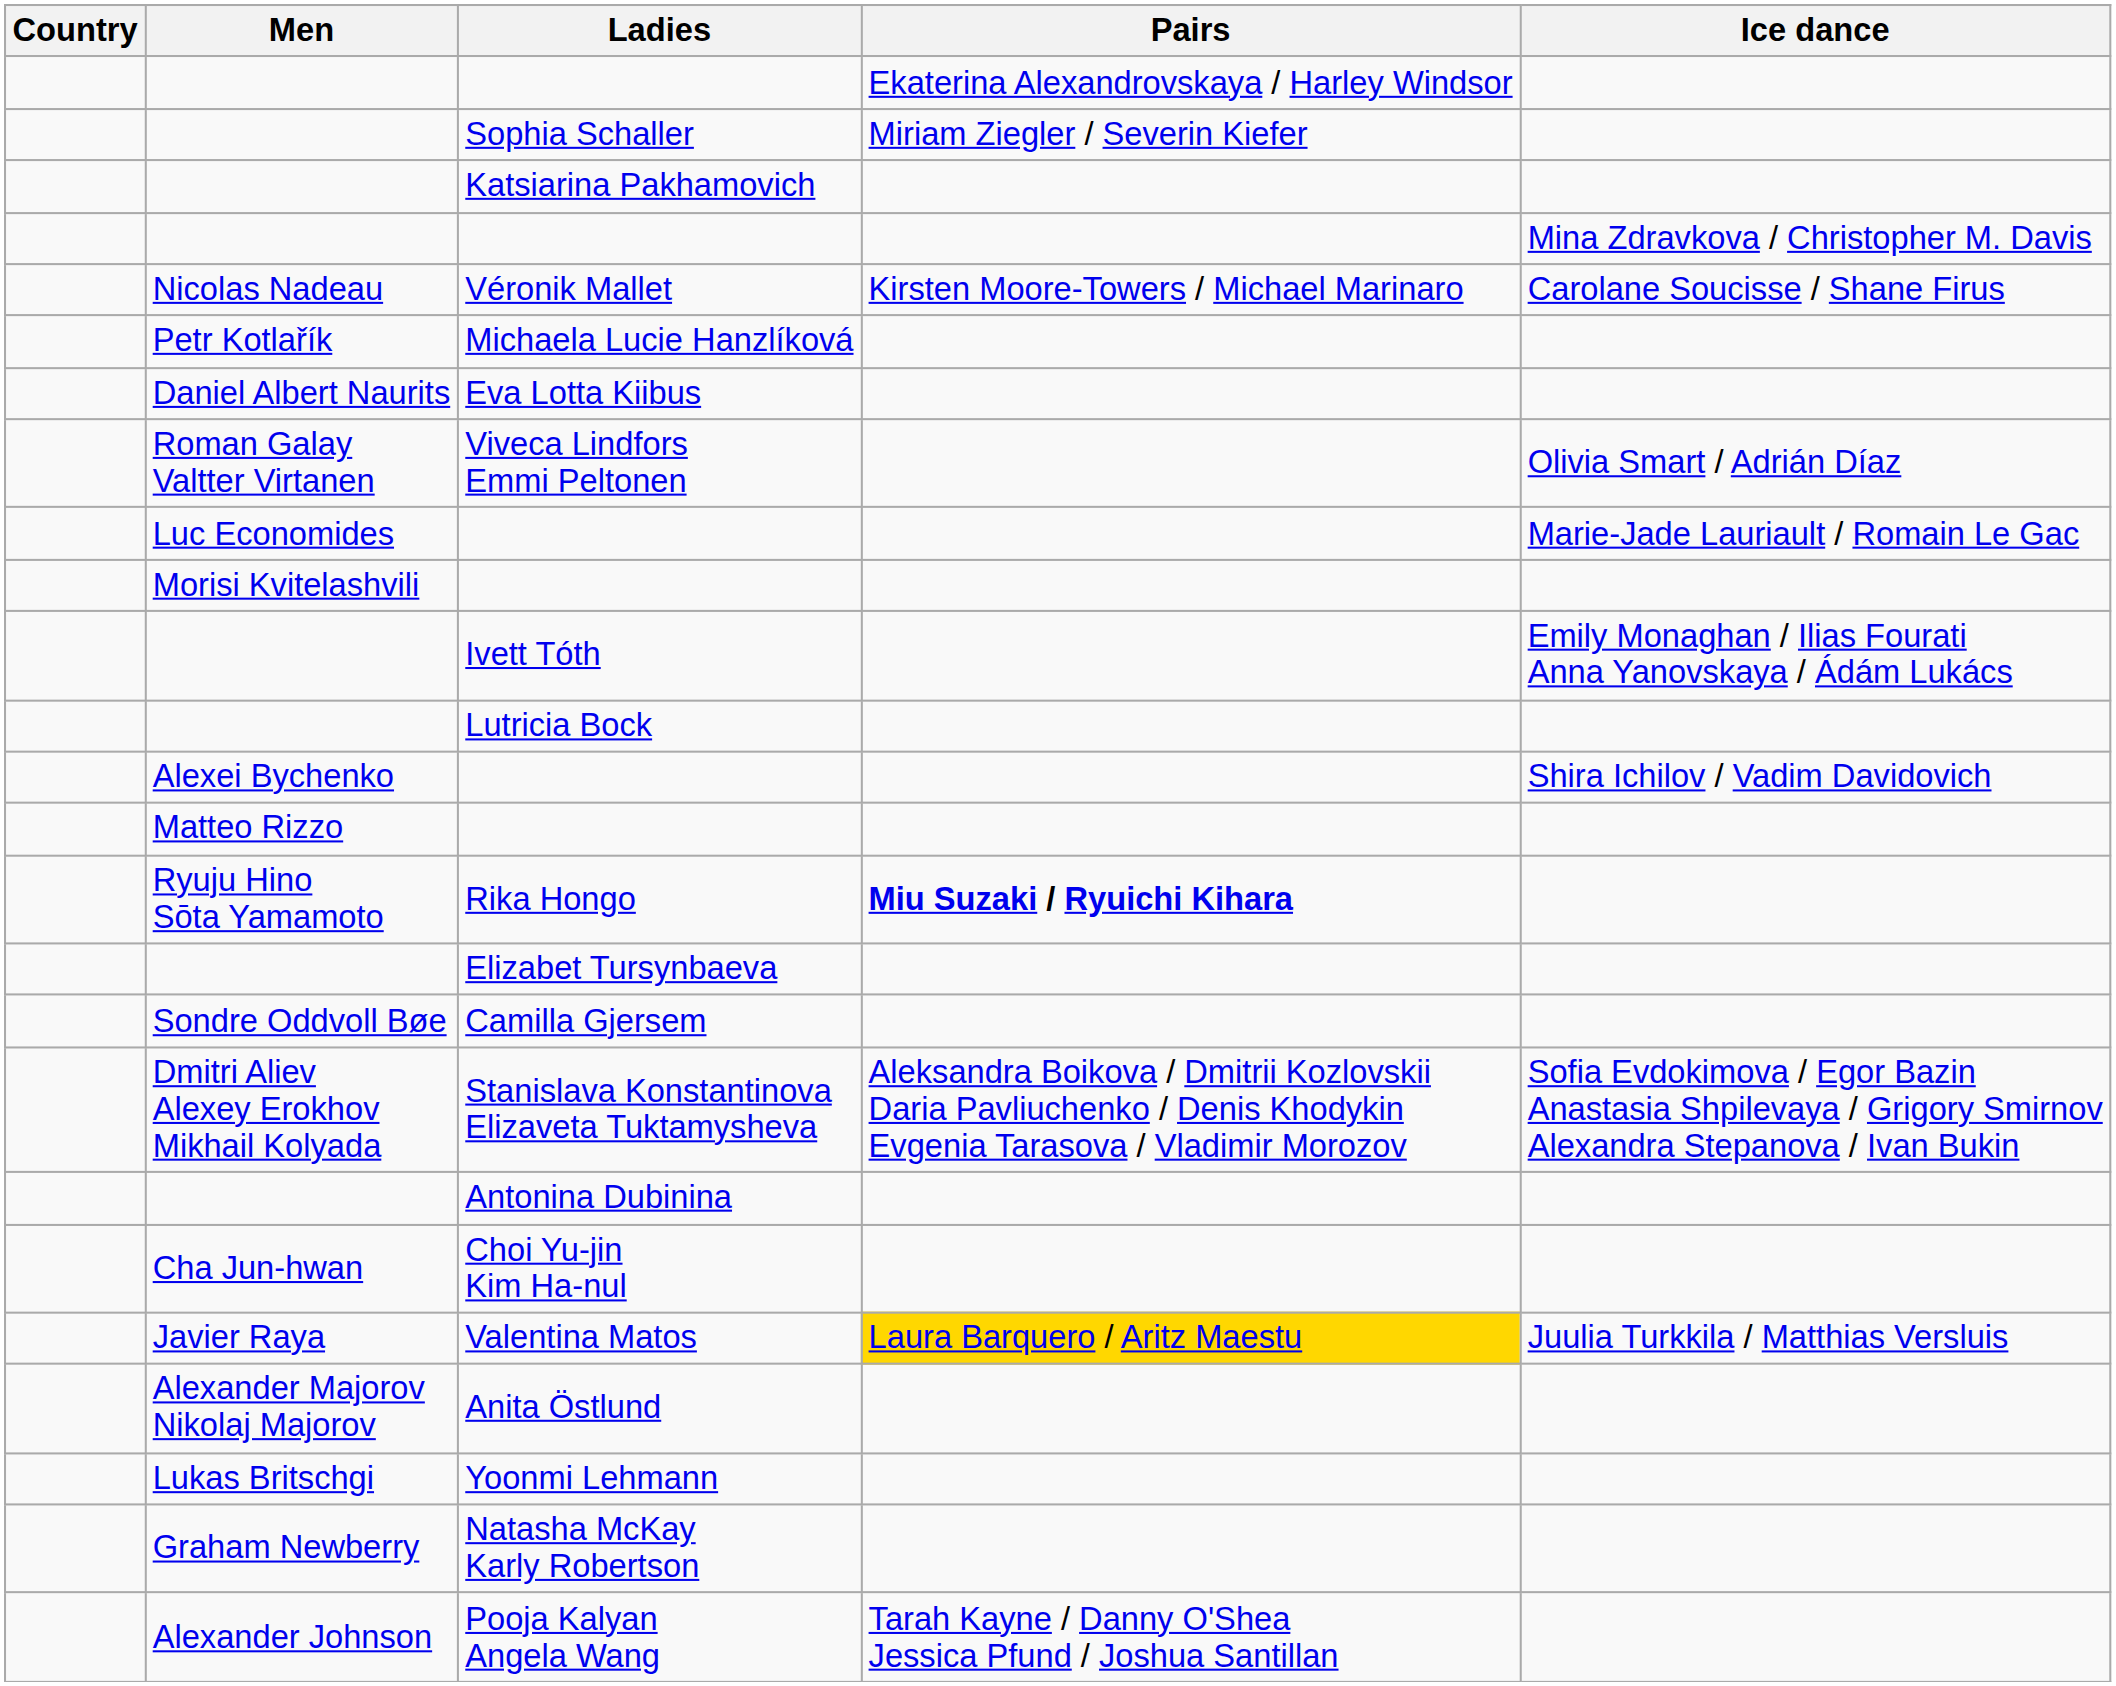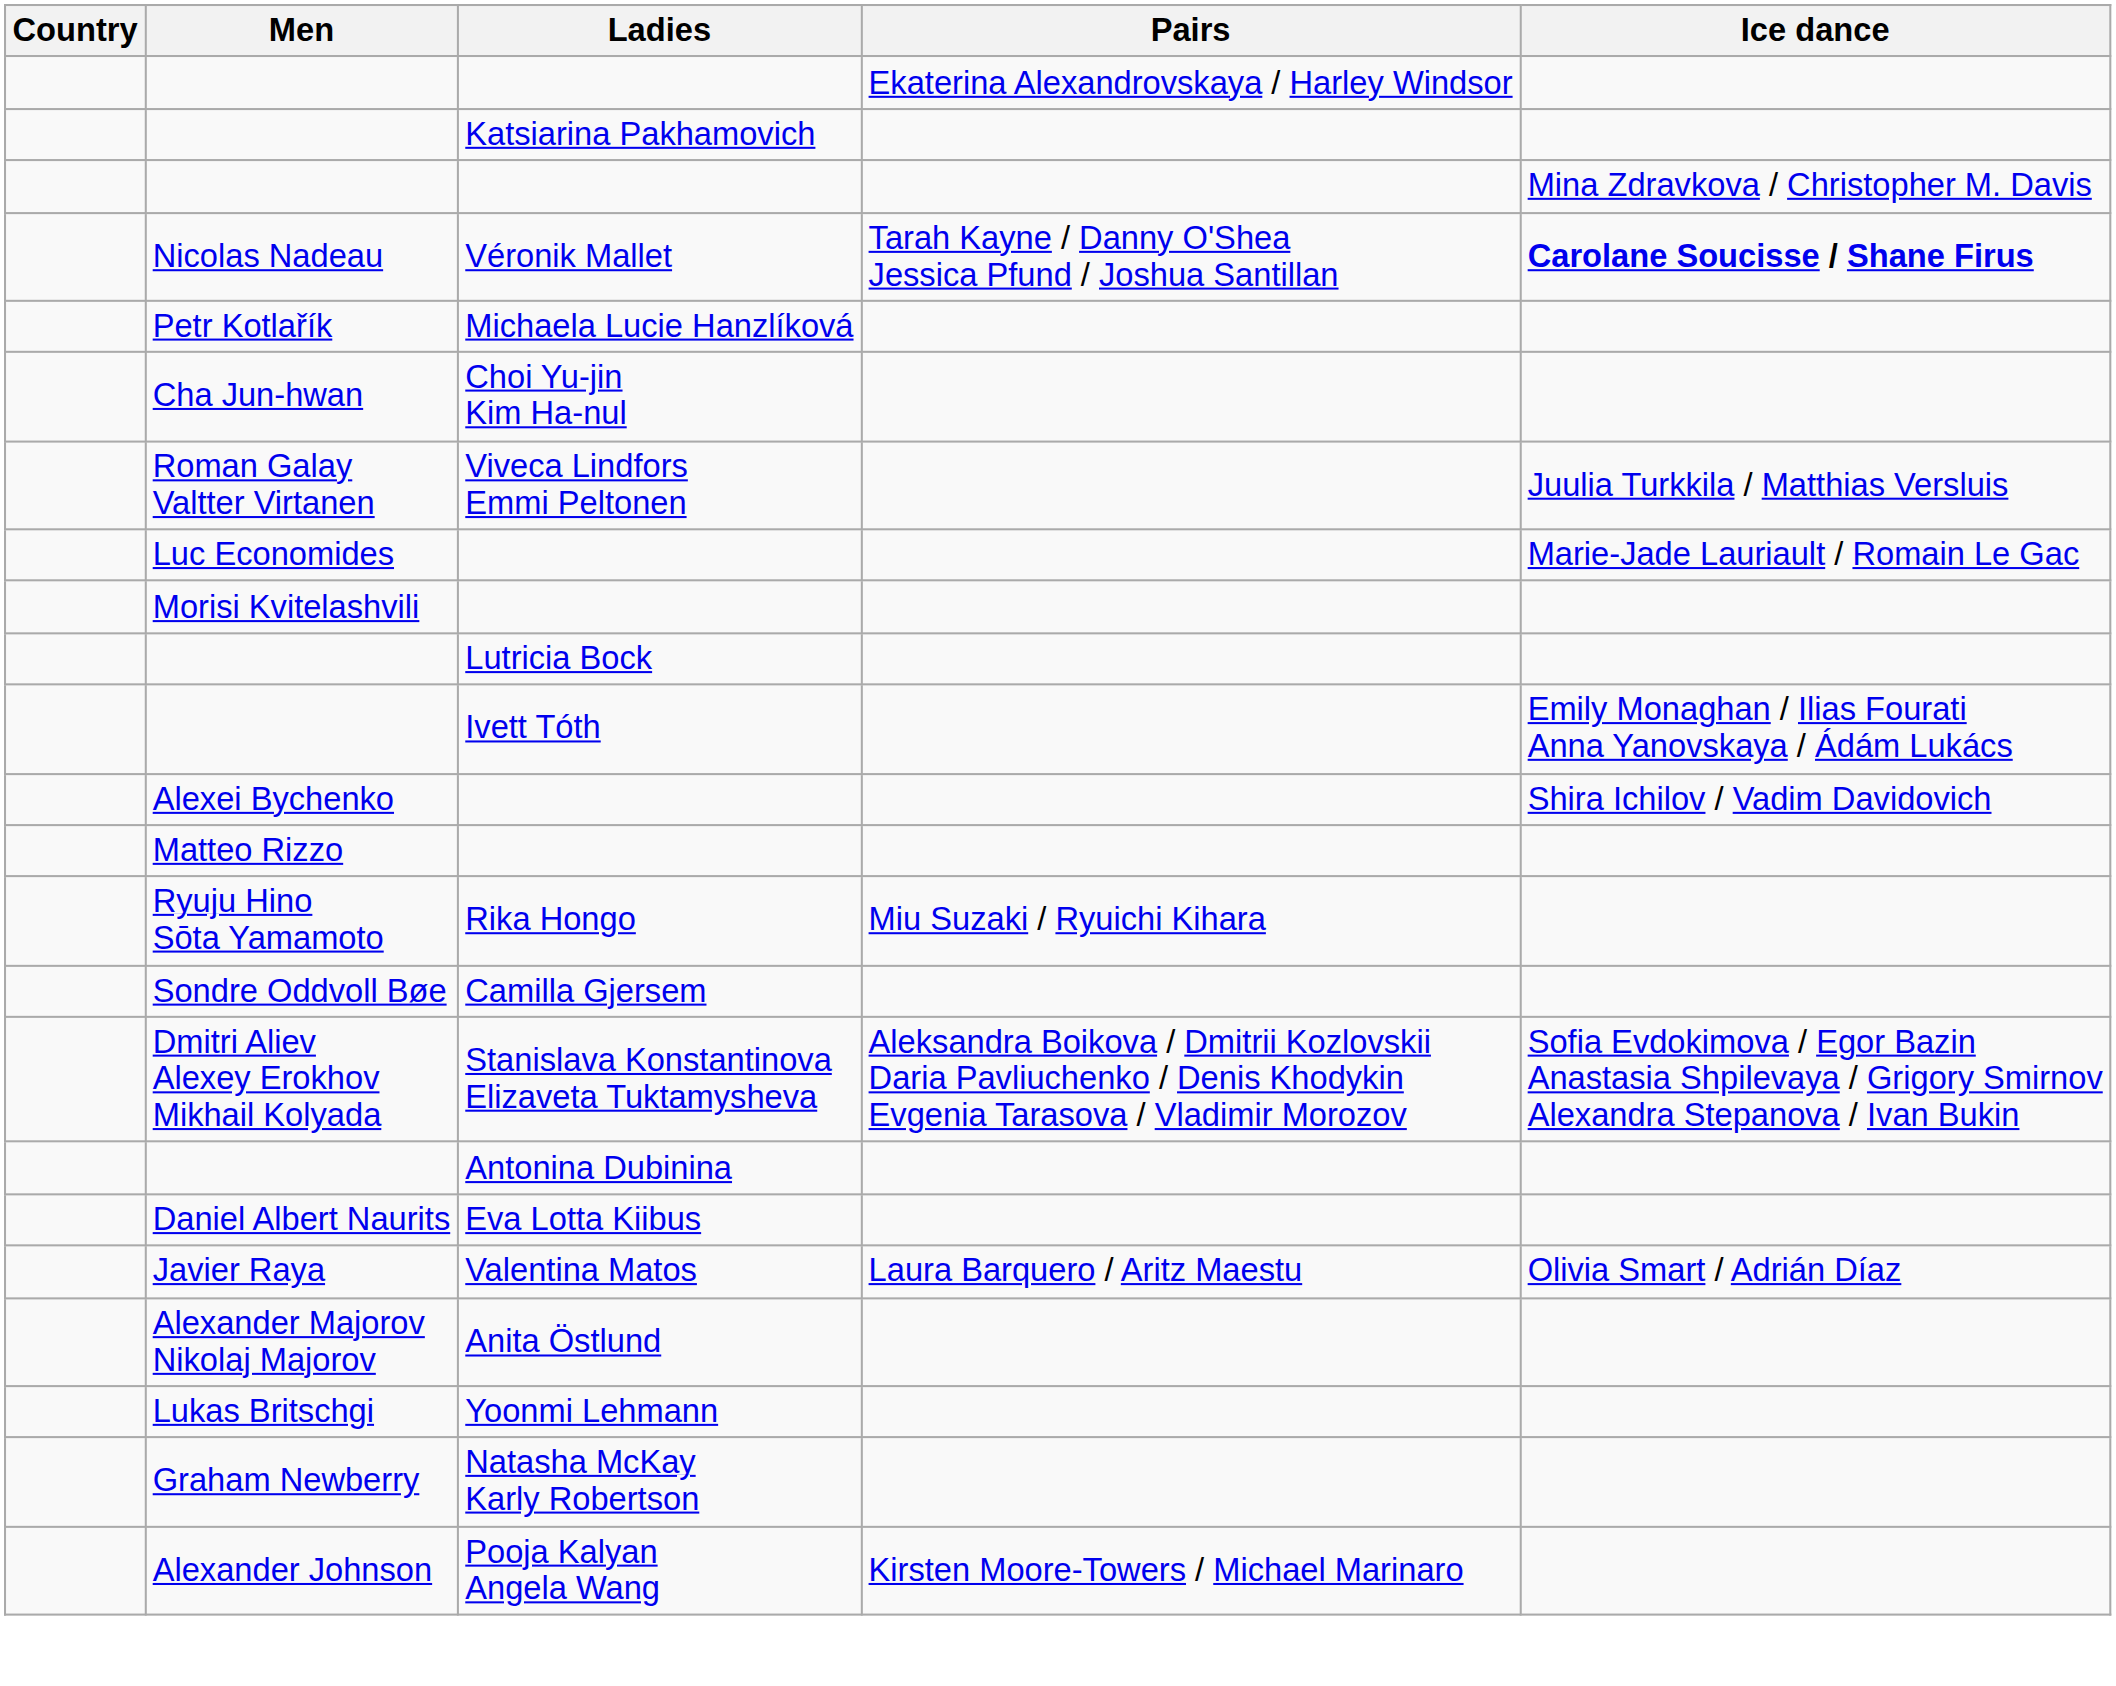- row: Sophia Schaller | Miriam Ziegler / Severin Kiefer
Véronik Mallet | Pairs: Kirsten Moore-Towers / Michael Marinaro -> Tarah Kayne / Danny O'Shea Jessica Pfund / Joshua Santillan
Véronik Mallet | Ice dance: normal -> bold
rows swapped: Eva Lotta Kiibus <-> Choi Yu-jin Kim Ha-nul
Viveca Lindfors Emmi Peltonen | Ice dance: Olivia Smart / Adrián Díaz -> Juulia Turkkila / Matthias Versluis
rows swapped: Lutricia Bock <-> Ivett Tóth
Rika Hongo | Pairs: bold -> normal
- row: Elizabet Tursynbaeva
Valentina Matos | Pairs: gold background -> no background
Valentina Matos | Ice dance: Juulia Turkkila / Matthias Versluis -> Olivia Smart / Adrián Díaz
Pooja Kalyan Angela Wang | Pairs: Tarah Kayne / Danny O'Shea Jessica Pfund / Joshua Santillan -> Kirsten Moore-Towers / Michael Marinaro
